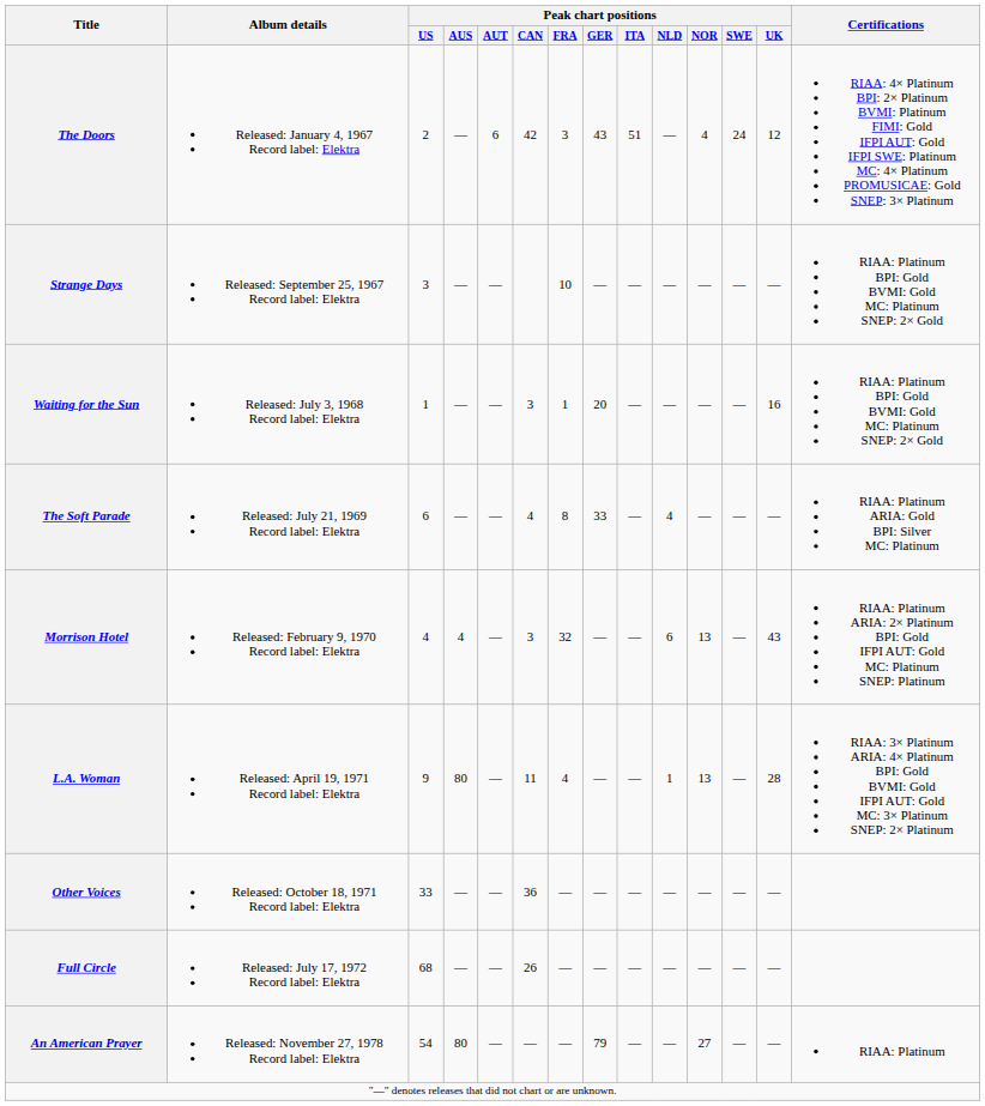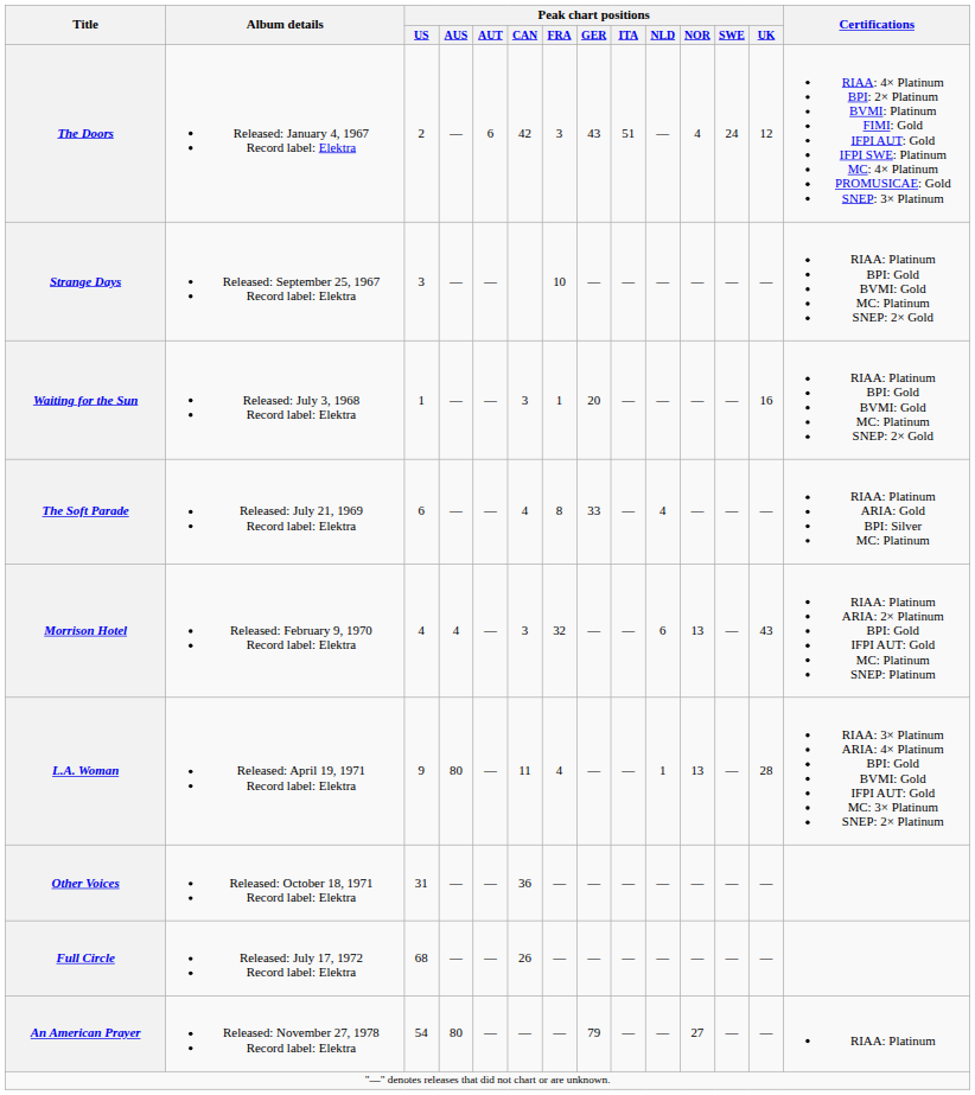Other Voices | Peak chart positions / US: 33 -> 31
